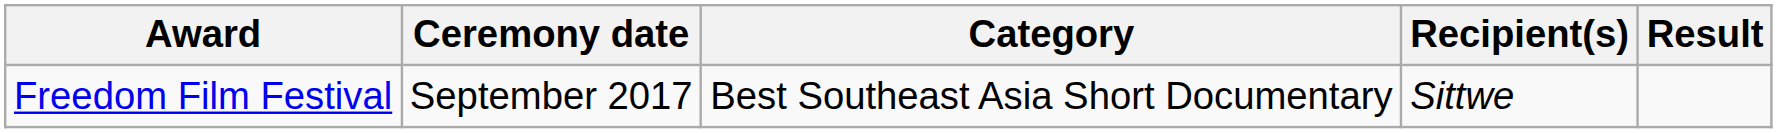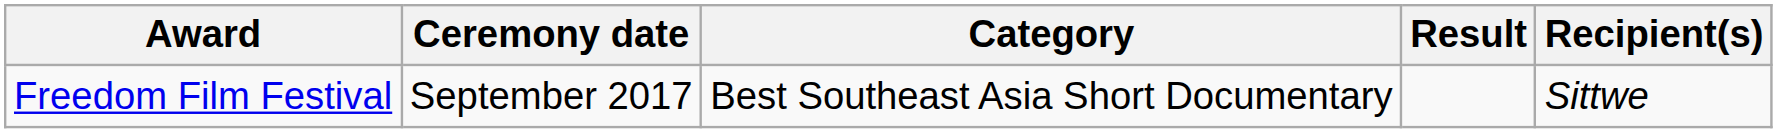columns swapped: Recipient(s) <-> Result
